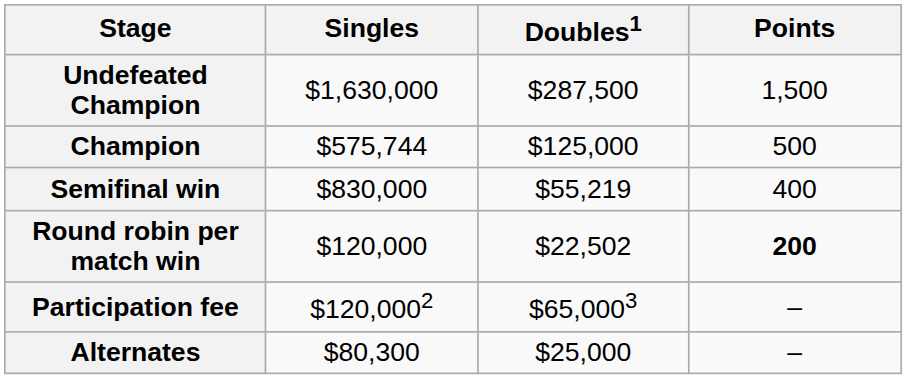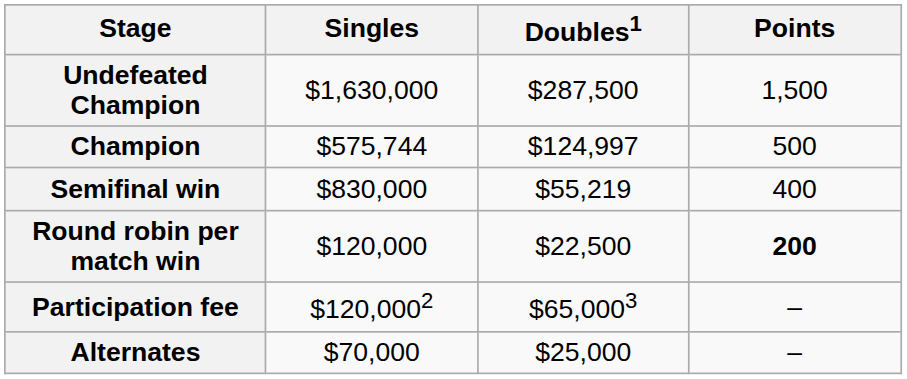Champion | Doubles1: $125,000 -> $124,997
Round robin per match win | Doubles1: $22,502 -> $22,500
Alternates | Singles: $80,300 -> $70,000
